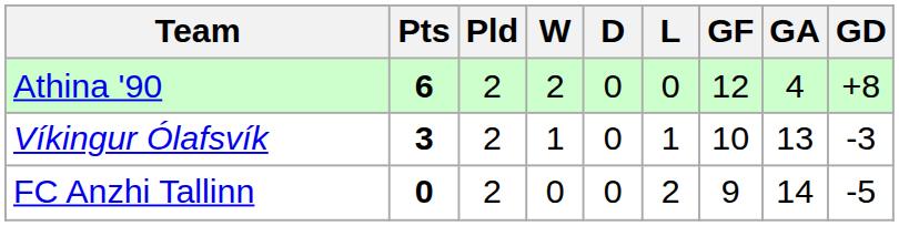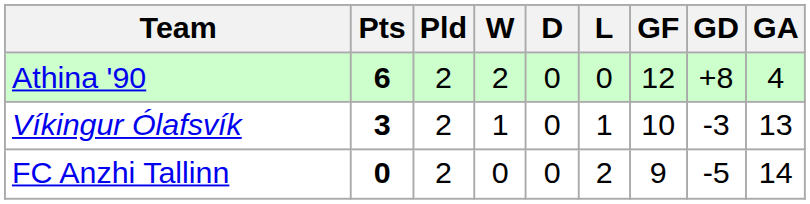columns swapped: GA <-> GD
